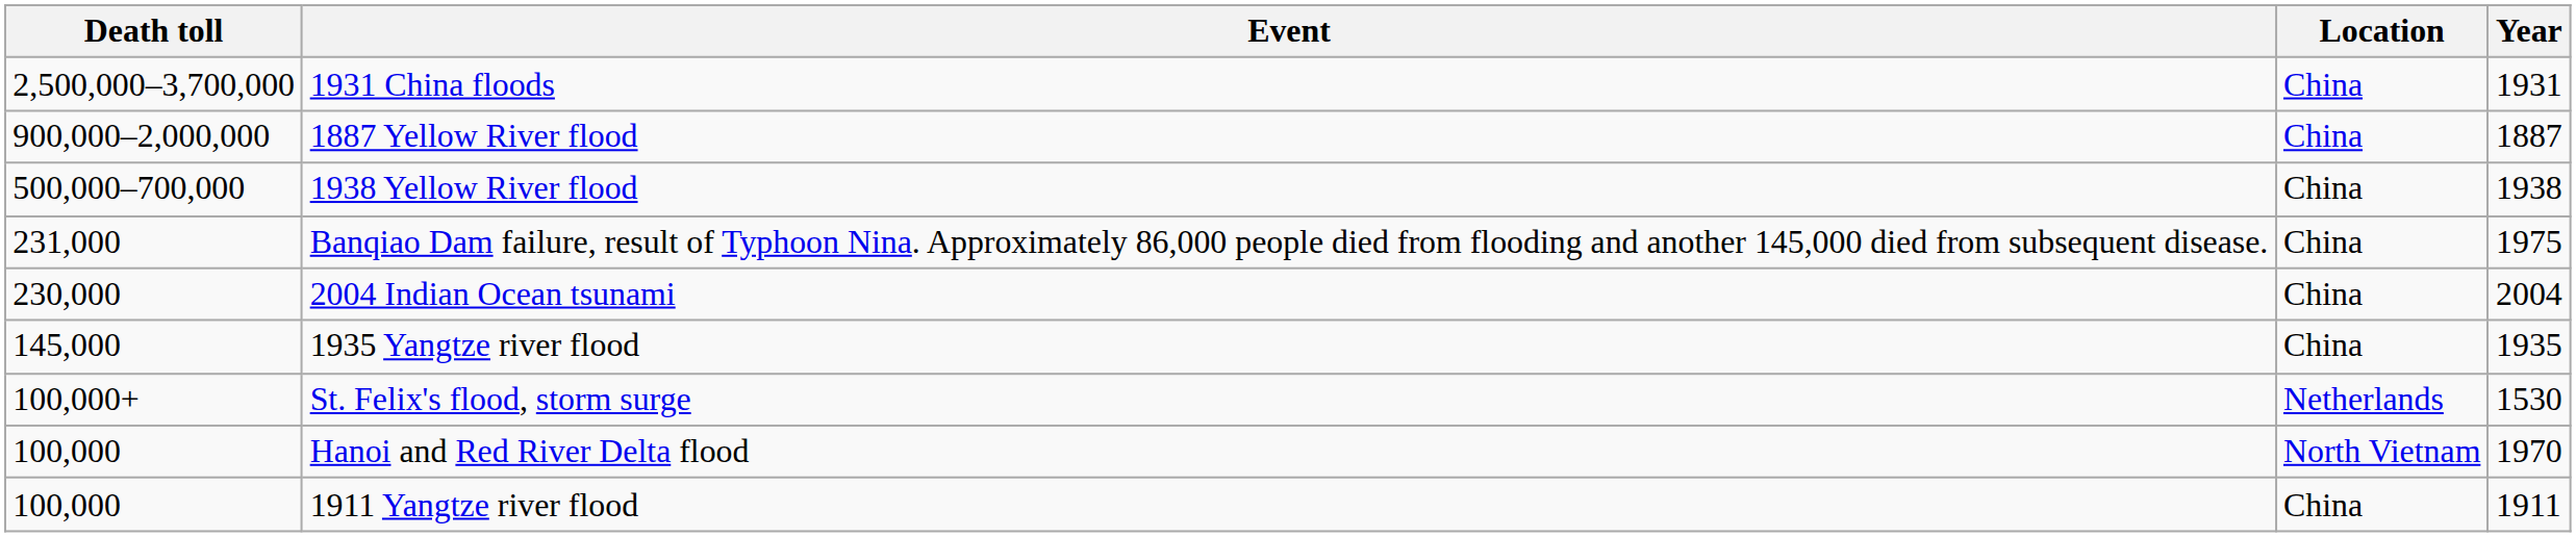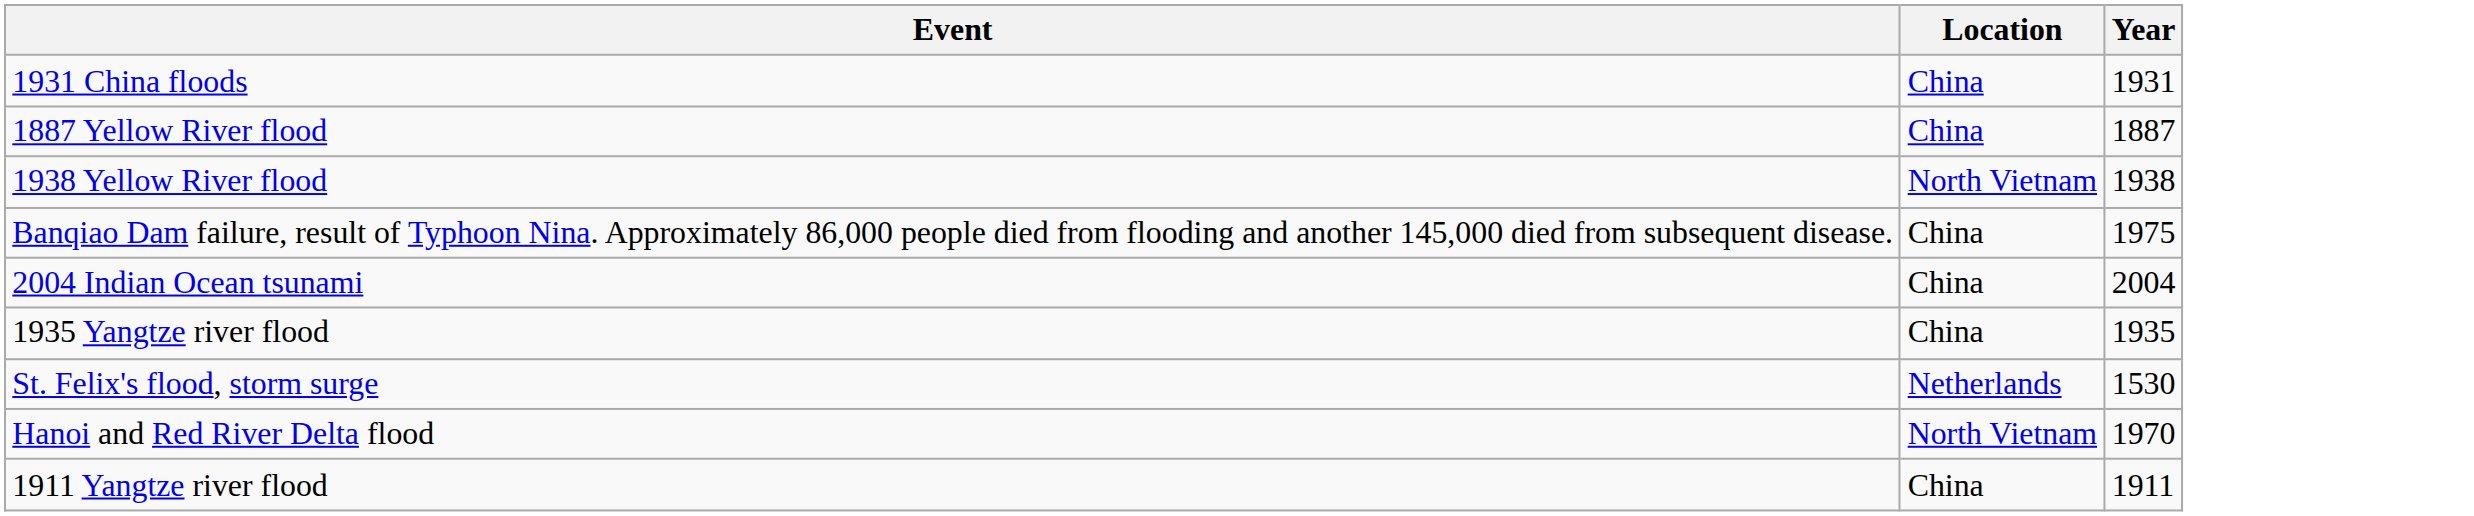- column: Death toll | 2,500,000–3,700,000 | 900,000–2,000,000 | 500,000–700,000 | 231,000 | 230,000 | 145,000 | 100,000+ | 100,000 | 100,000
1938 Yellow River flood | Location: China -> North Vietnam
